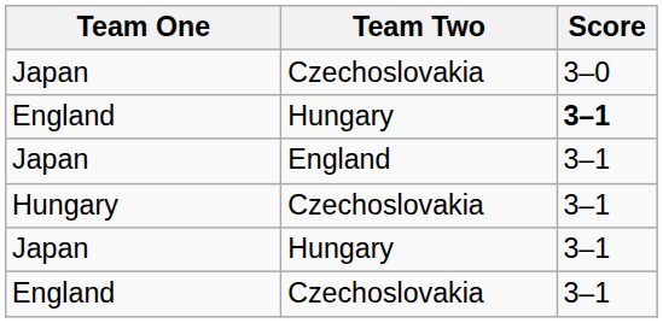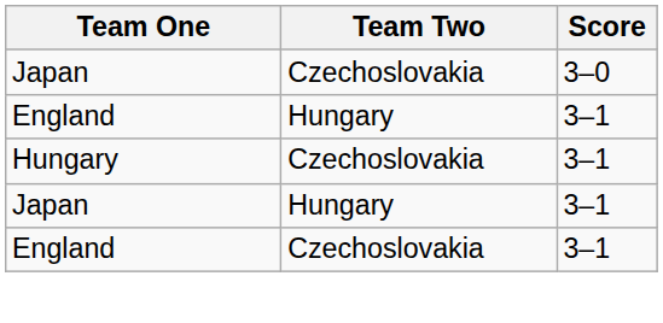England / Hungary | Score: bold -> normal
- row: Japan | England | 3–1
